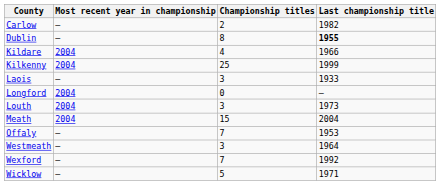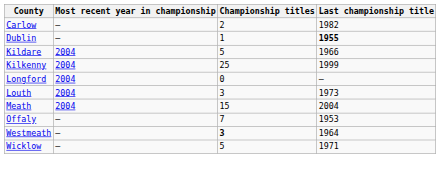Dublin | Championship titles: 8 -> 1
Kildare | Championship titles: 4 -> 5
- row: Laois | — | 3 | 1933
Westmeath | Championship titles: normal -> bold
- row: Wexford | — | 7 | 1992
